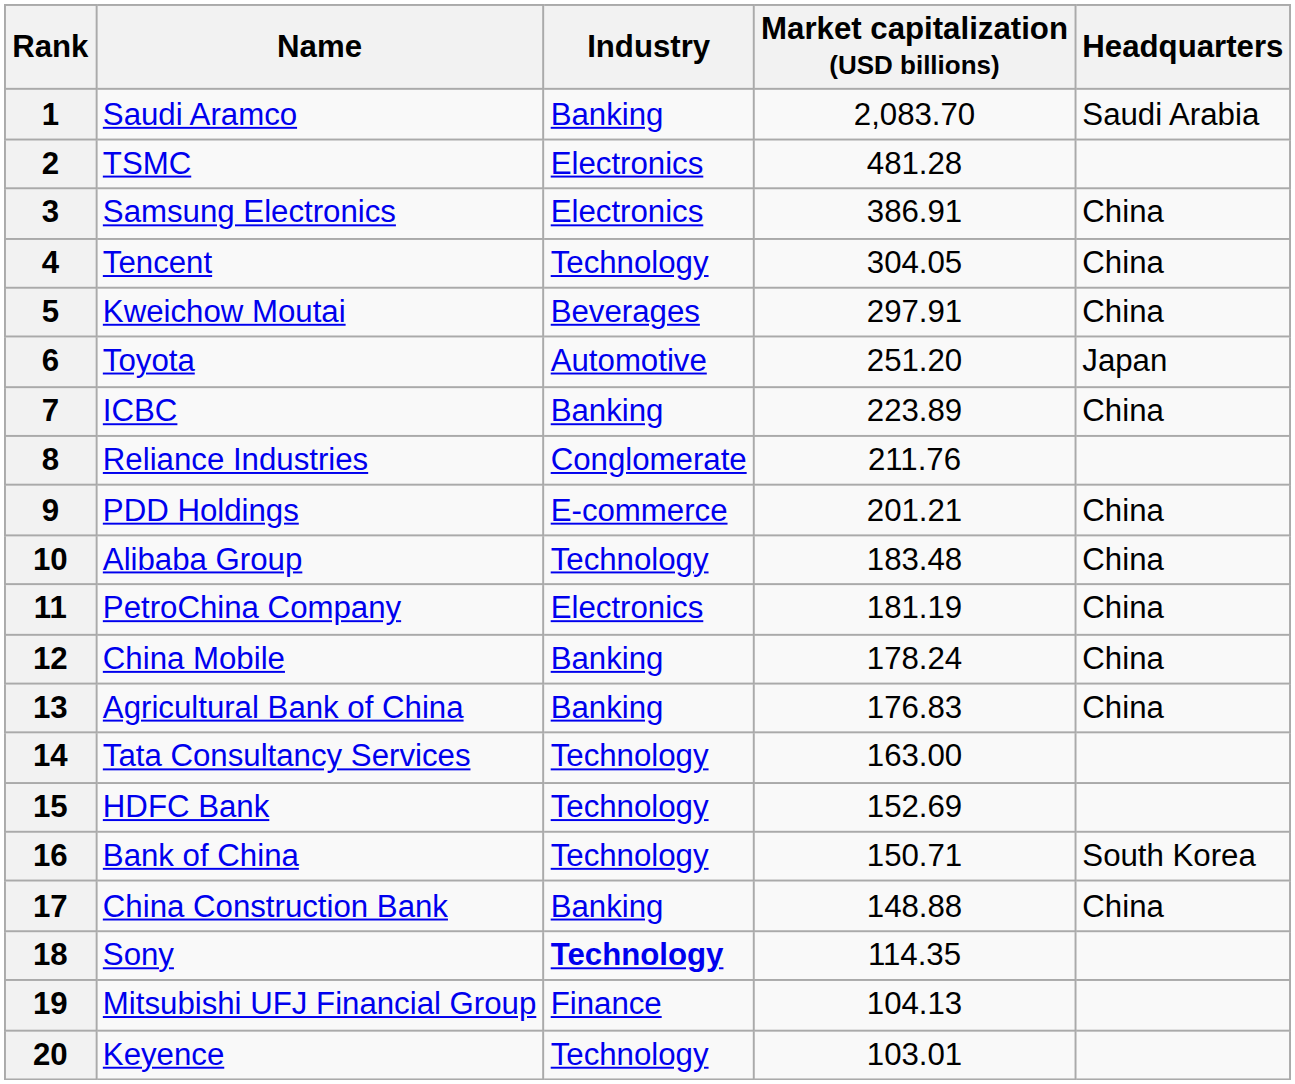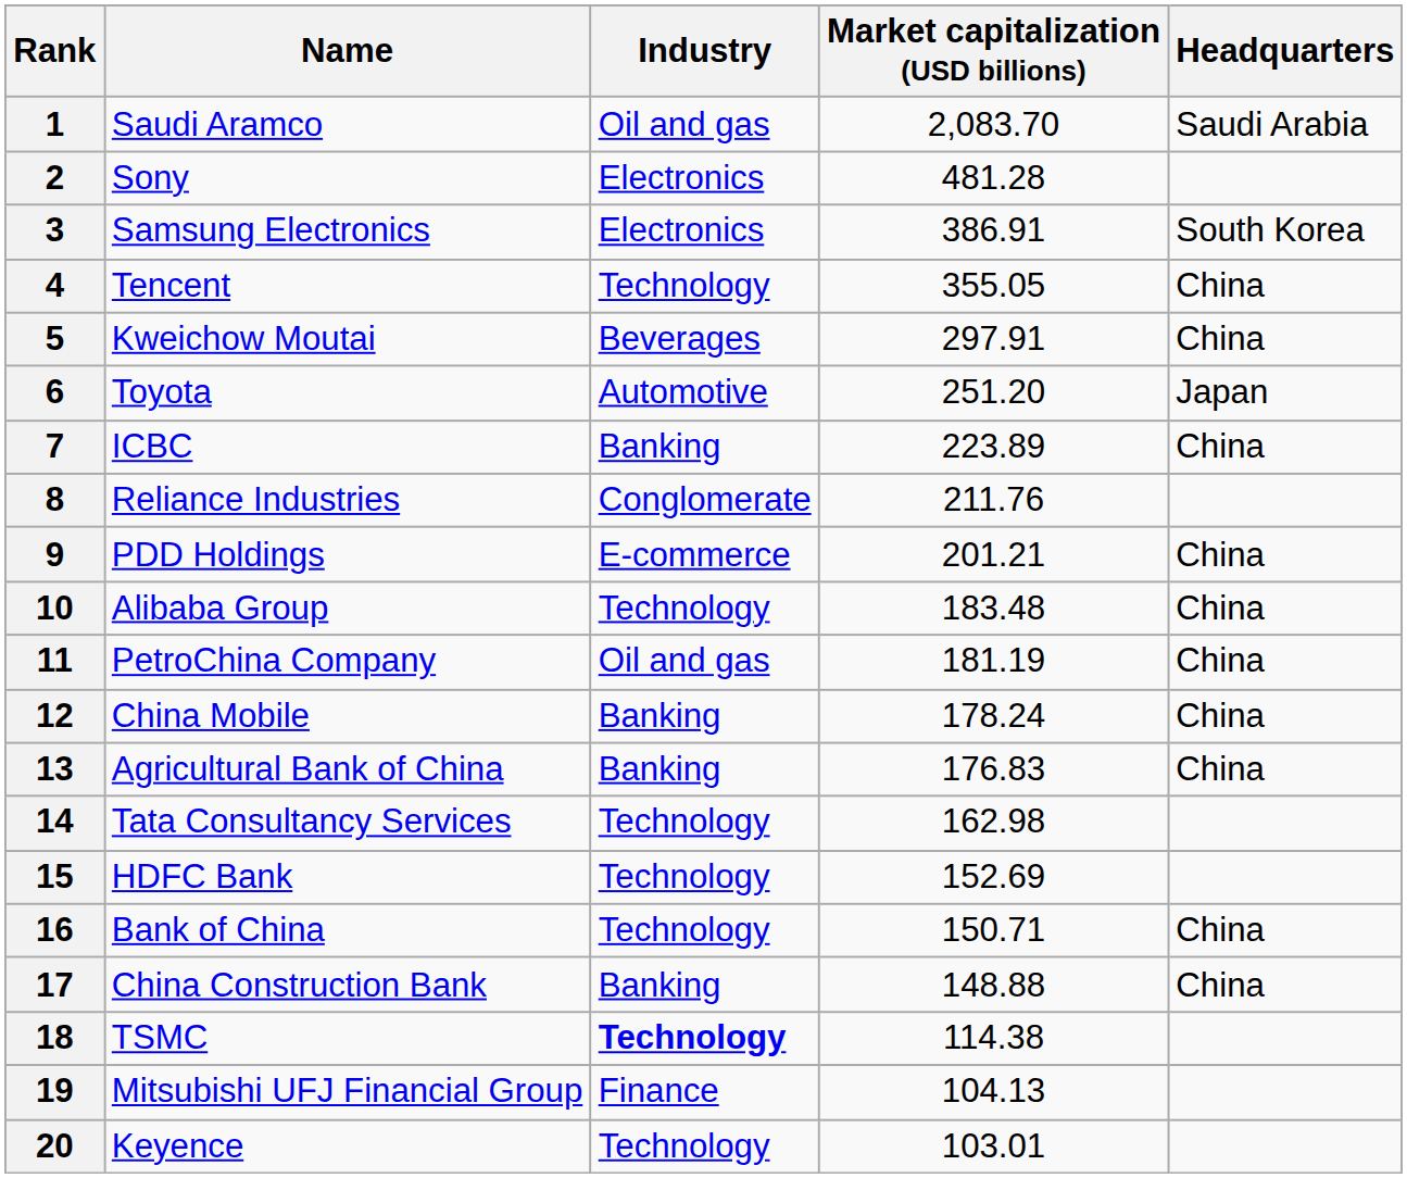1 | Industry: Banking -> Oil and gas
2 | Name: TSMC -> Sony
3 | Headquarters: China -> South Korea
4 | Market capitalization (USD billions): 304.05 -> 355.05
11 | Industry: Electronics -> Oil and gas
14 | Market capitalization (USD billions): 163.00 -> 162.98
16 | Headquarters: South Korea -> China
18 | Name: Sony -> TSMC
18 | Market capitalization (USD billions): 114.35 -> 114.38
